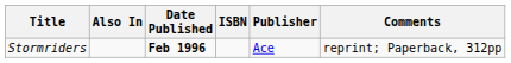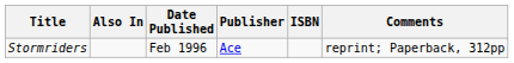columns swapped: Publisher <-> ISBN
Stormriders | Date Published: bold -> normal
